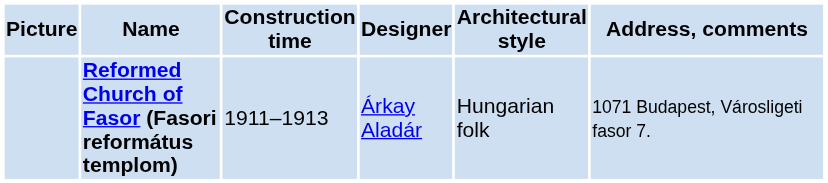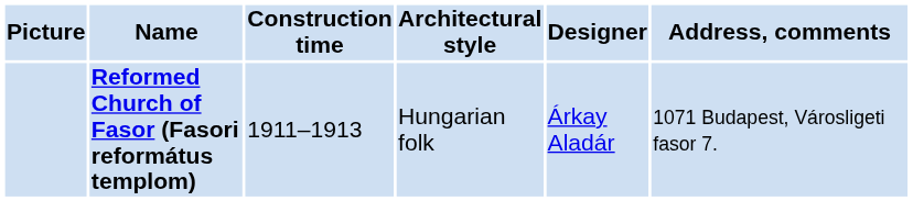columns swapped: Architectural style <-> Designer
